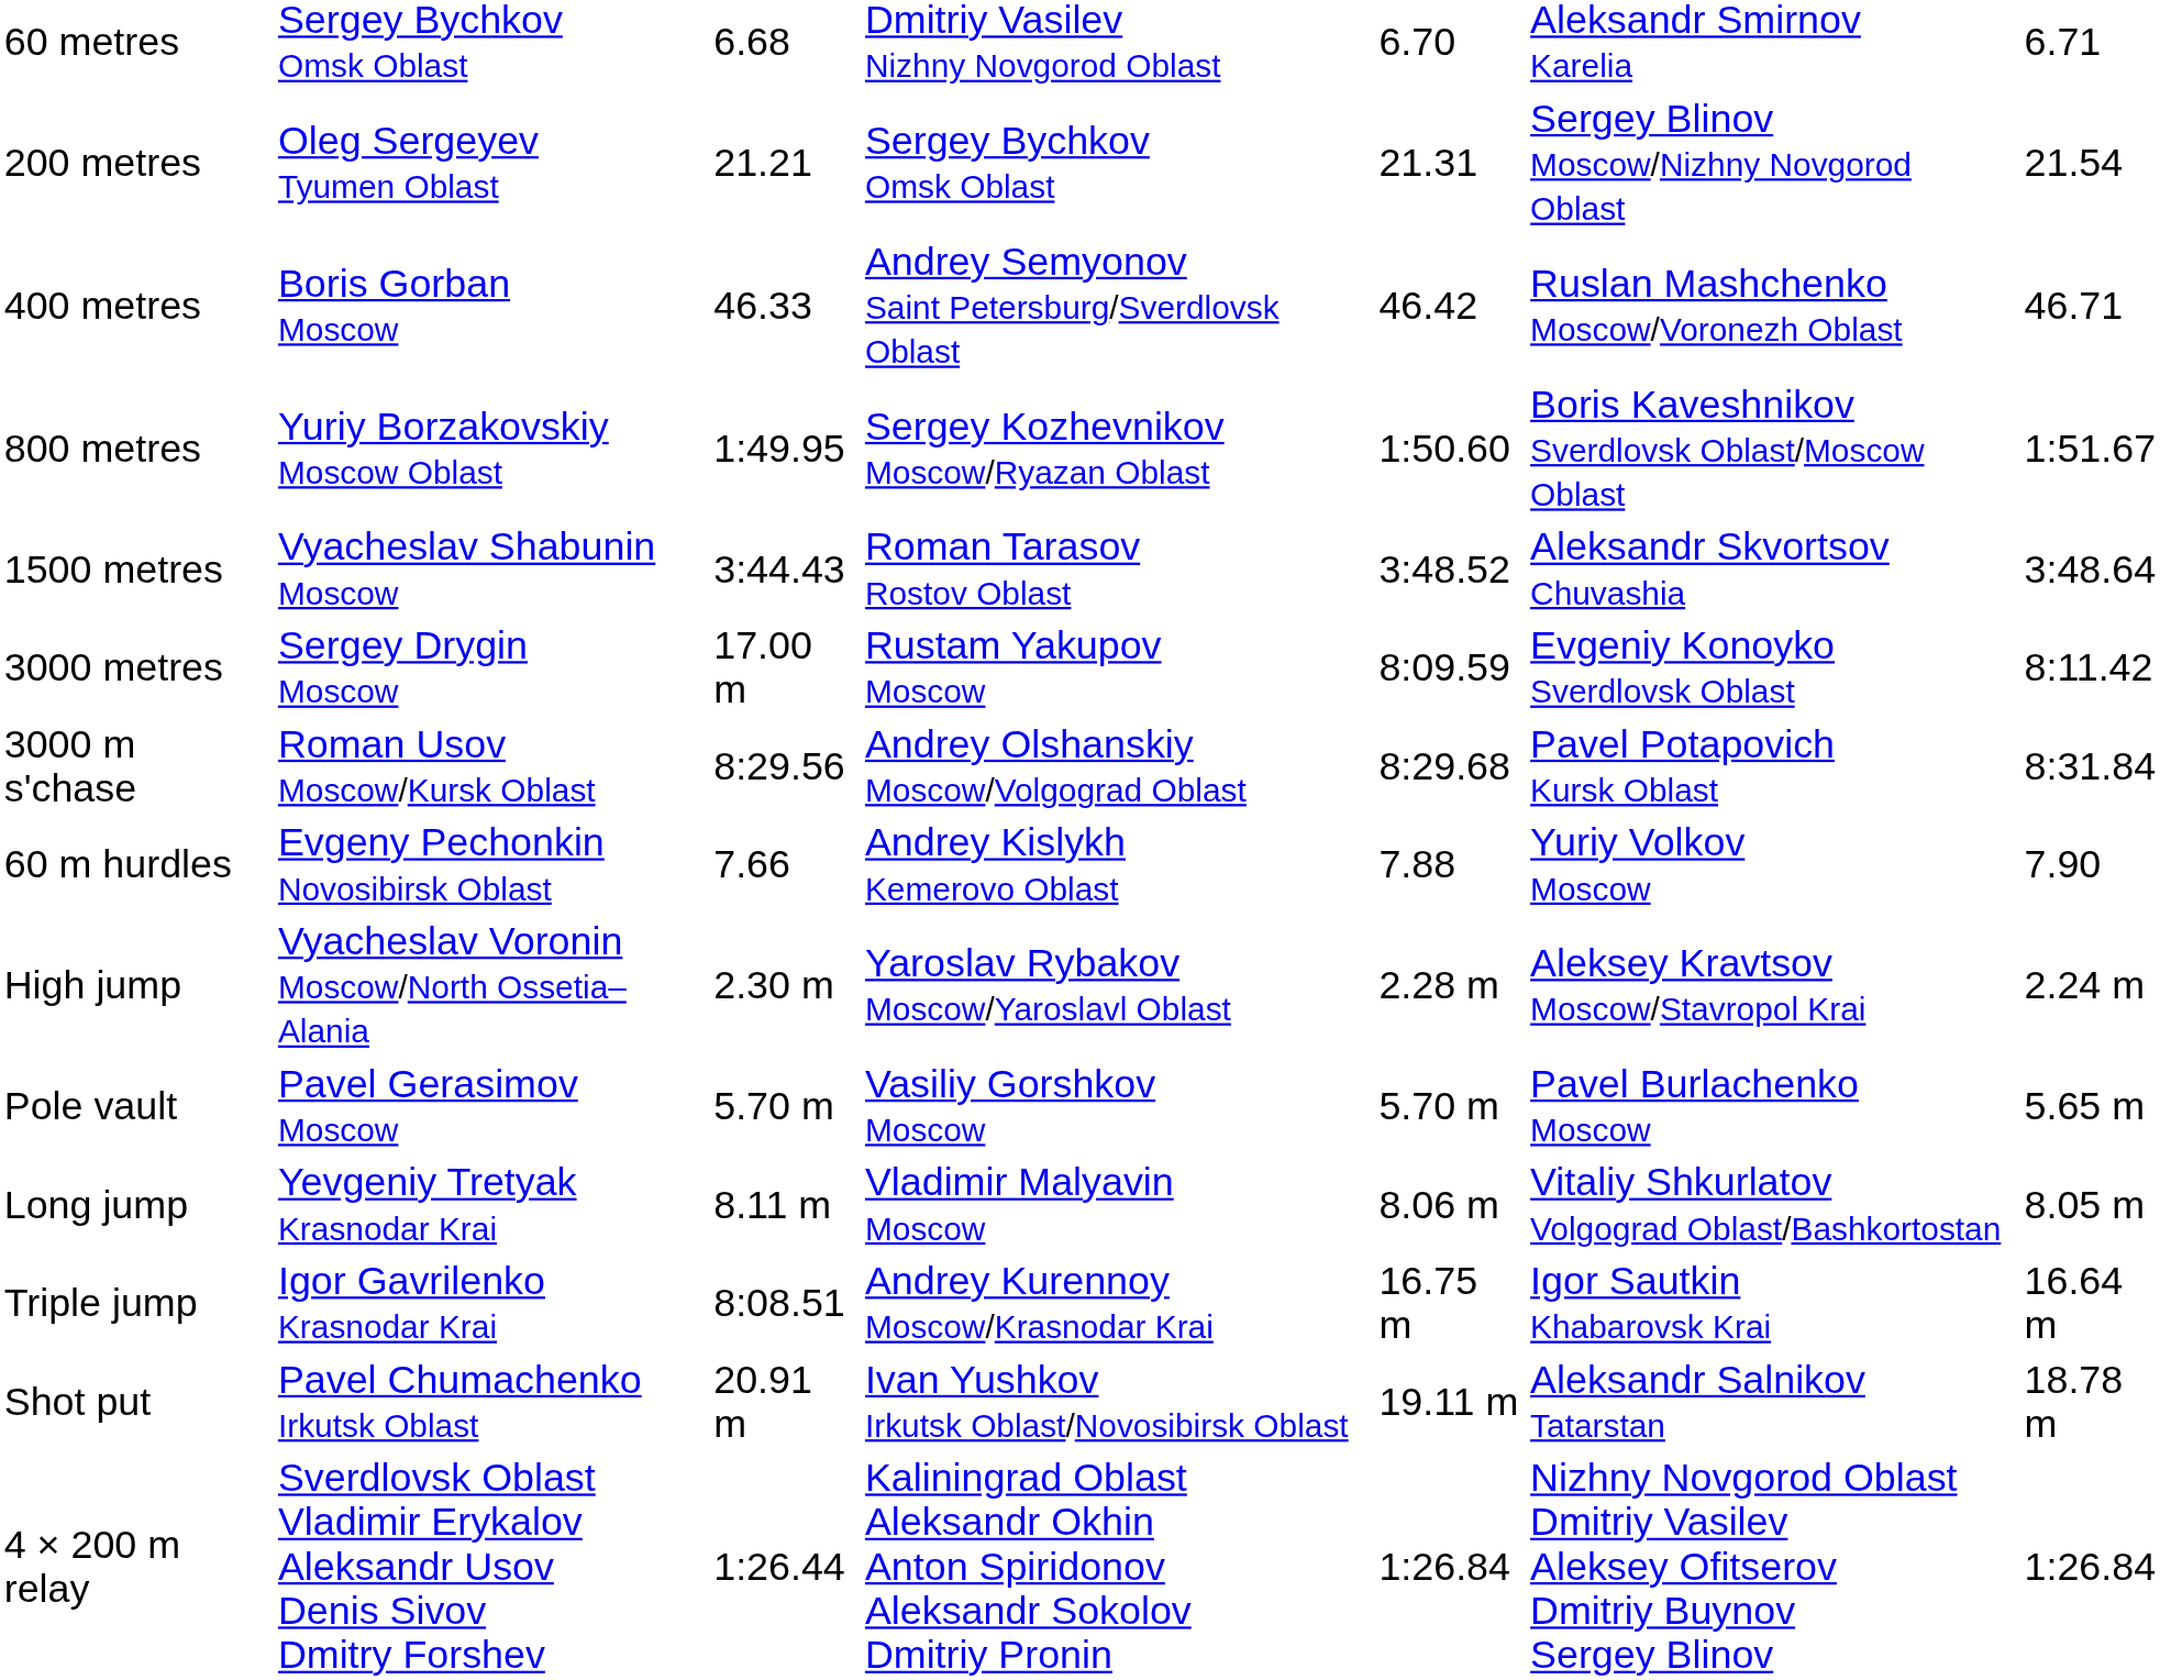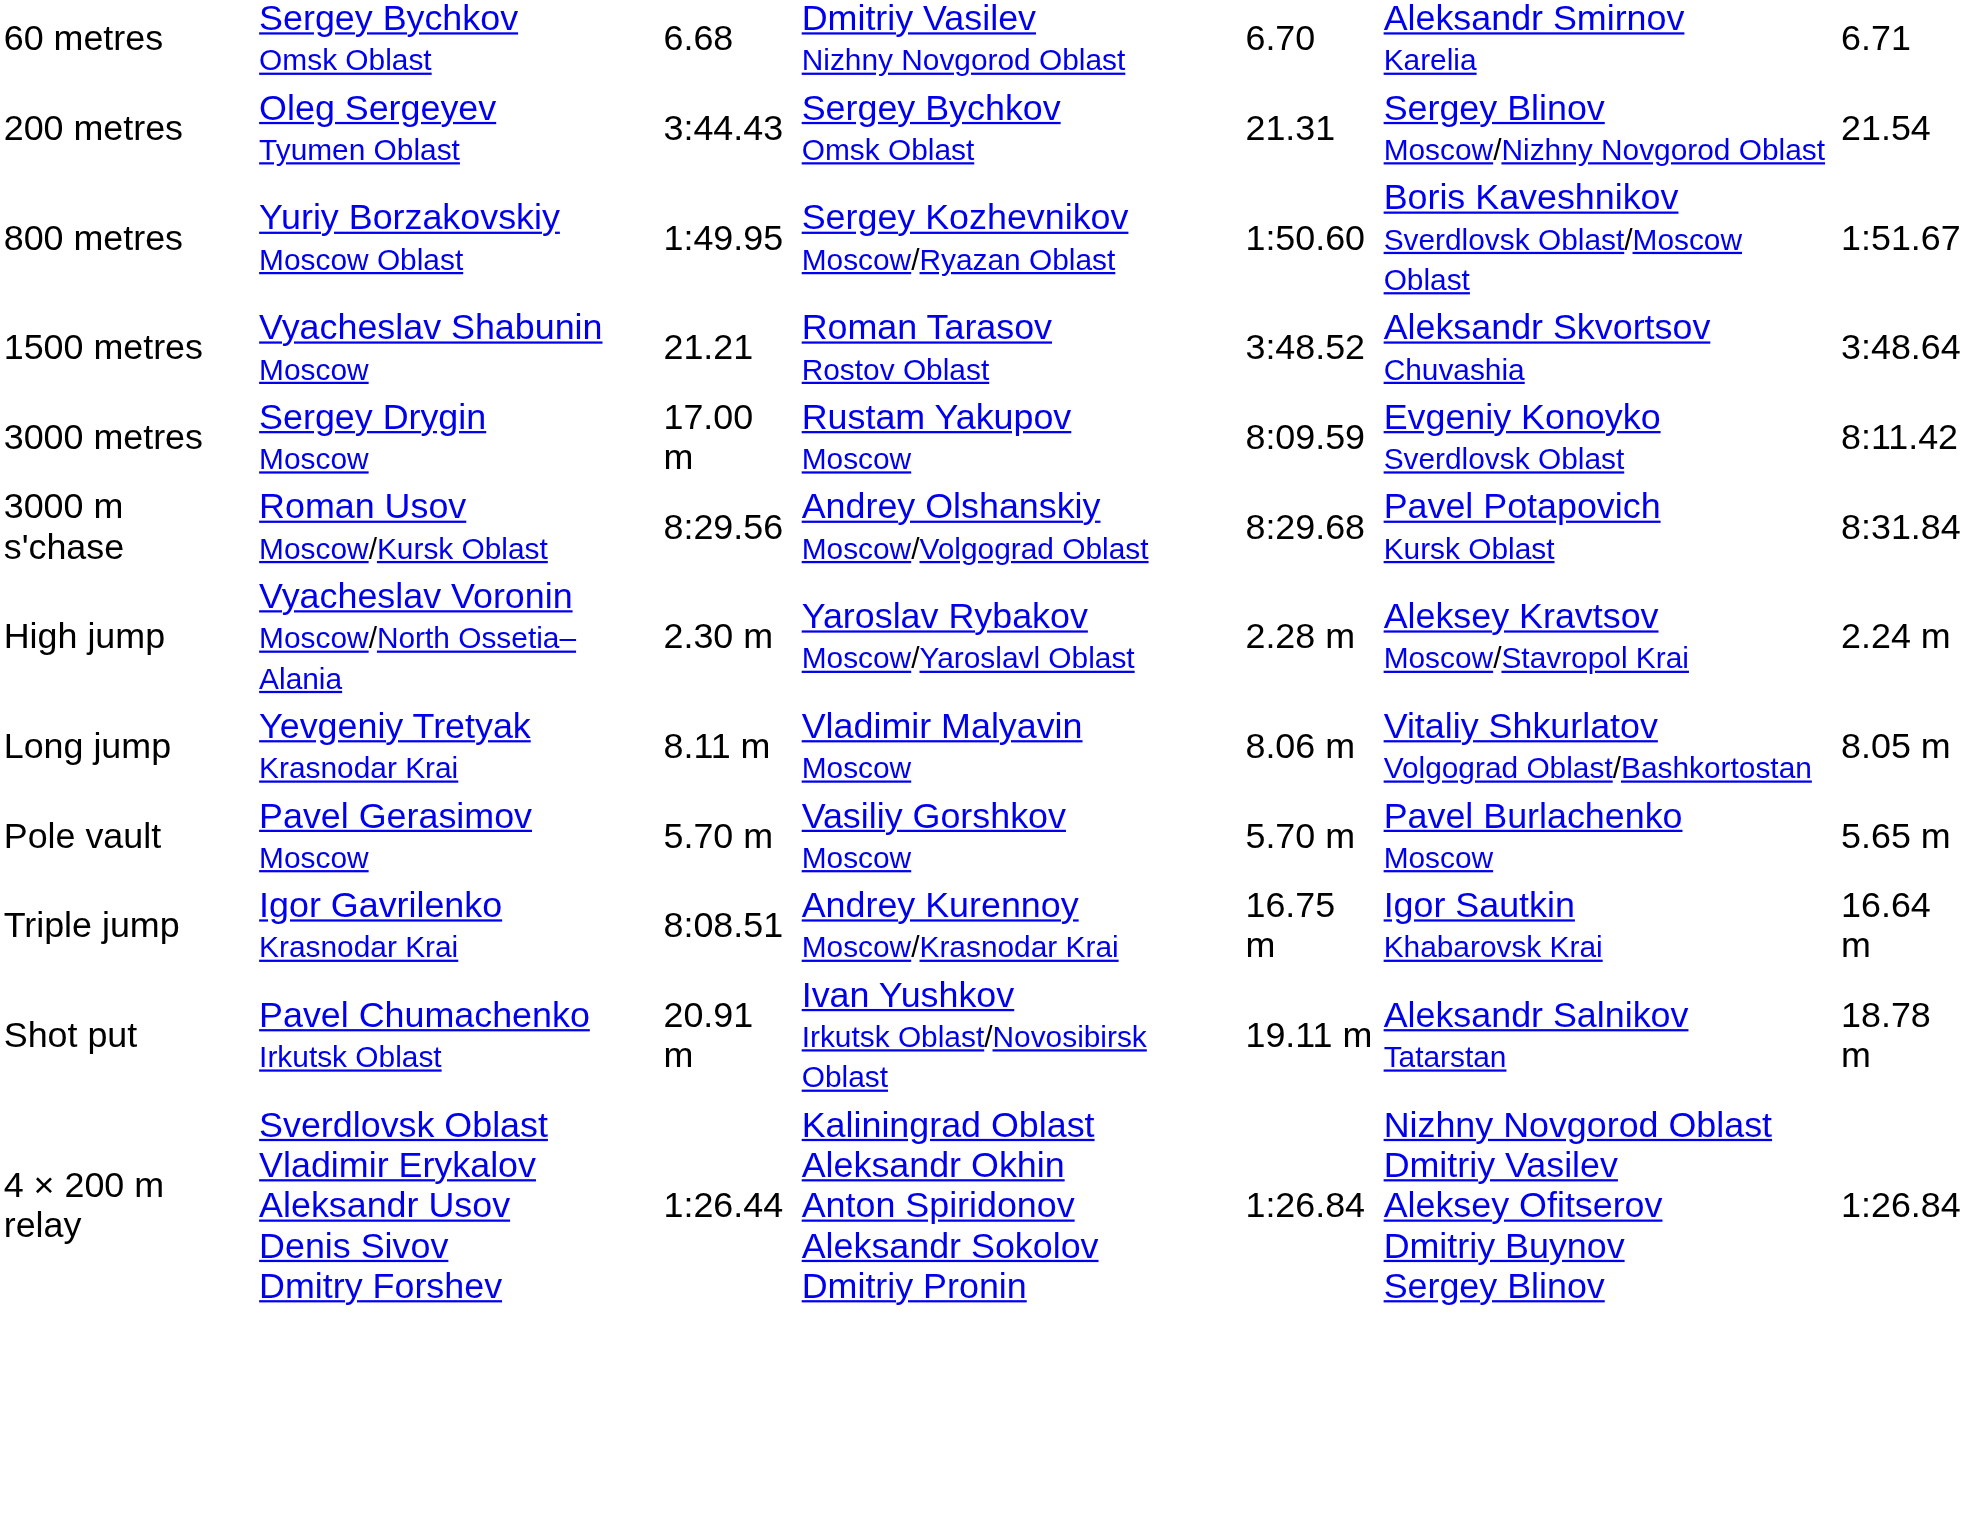200 metres | column 3: 21.21 -> 3:44.43
- row: 400 metres | Boris Gorban Moscow | 46.33 | Andrey Semyonov Saint Petersburg/Sverdlovsk Oblast | 46.42 | Ruslan Mashchenko Moscow/Voronezh Oblast | 46.71
1500 metres | column 3: 3:44.43 -> 21.21
- row: 60 m hurdles | Evgeny Pechonkin Novosibirsk Oblast | 7.66 | Andrey Kislykh Kemerovo Oblast | 7.88 | Yuriy Volkov Moscow | 7.90
rows swapped: Pole vault <-> Long jump
